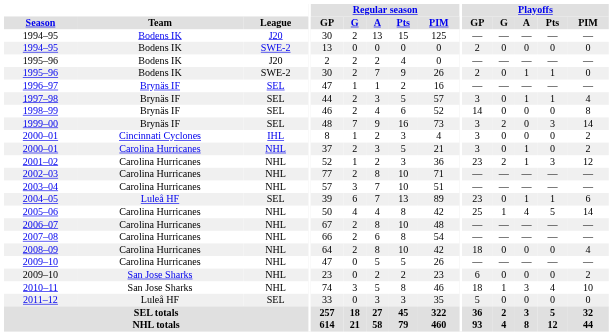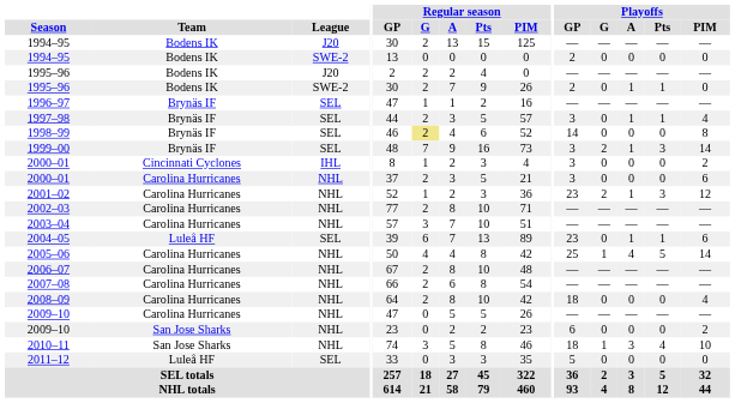1998–99 | Regular season / G: no background -> khaki background
1999–00 | Playoffs / A: 0 -> 1
2000–01 / NHL | Playoffs / A: 1 -> 0
2000–01 / NHL | Playoffs / PIM: 2 -> 6
